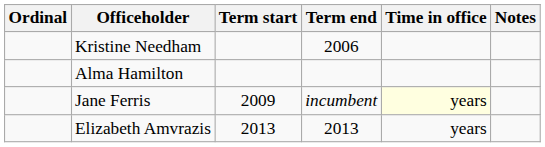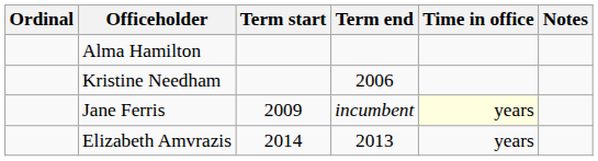rows swapped: Alma Hamilton <-> Kristine Needham
Elizabeth Amvrazis | Term start: 2013 -> 2014
